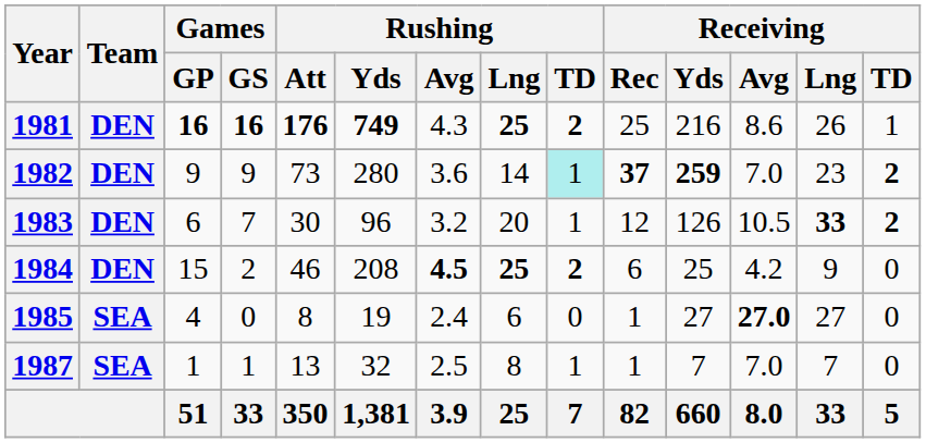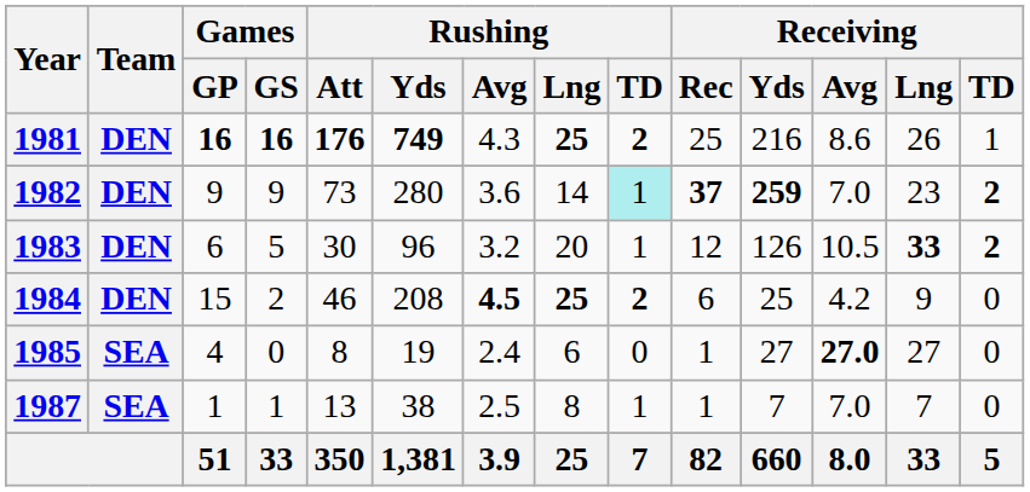1983 | Games / GS: 7 -> 5
1987 | Rushing / Yds: 32 -> 38
